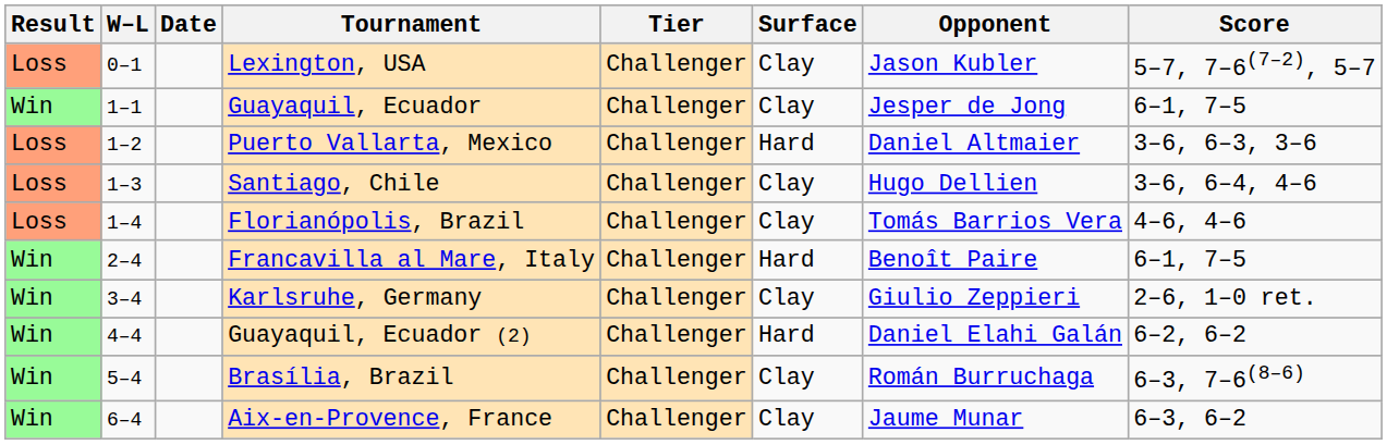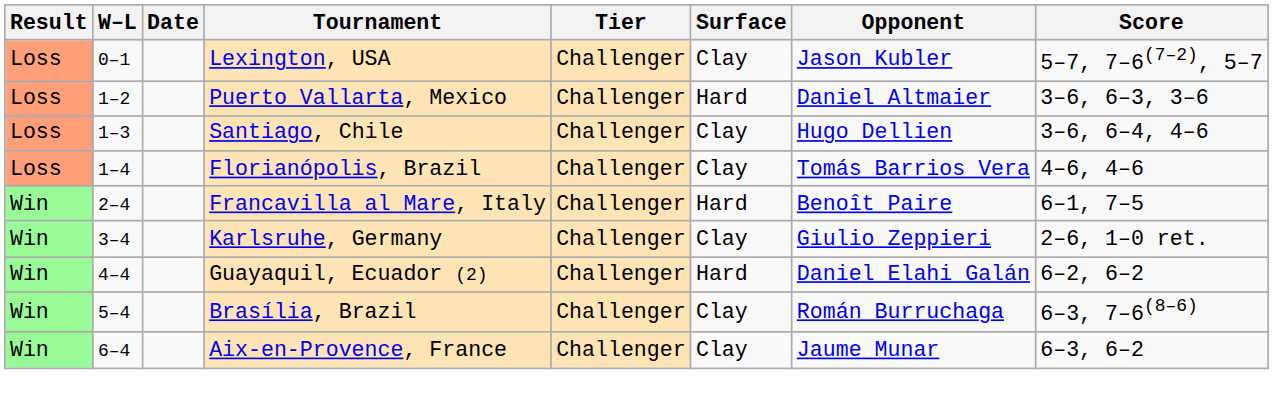- row: Win | 1–1 | Guayaquil, Ecuador | Challenger | Clay | Jesper de Jong | 6–1, 7–5
